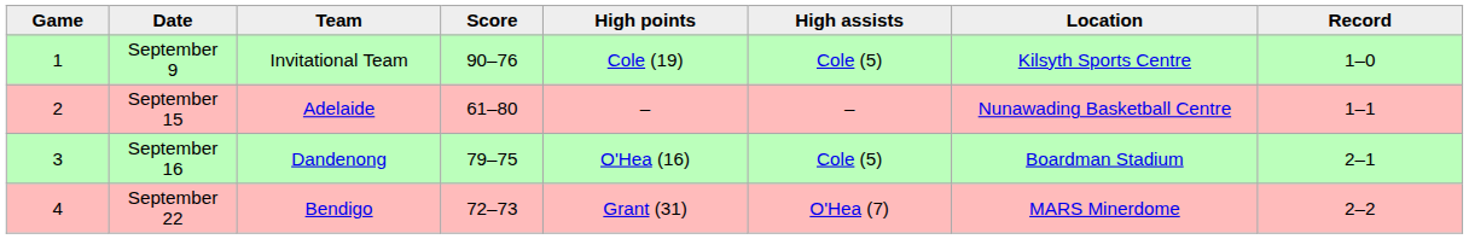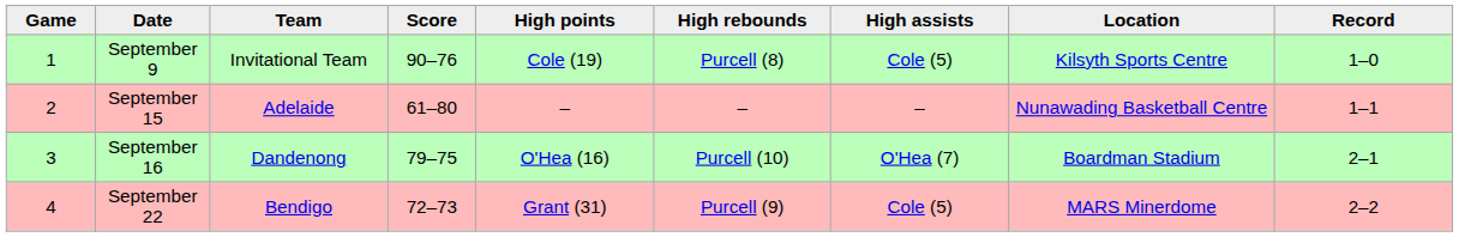+ column: High rebounds | Purcell (8) | – | Purcell (10) | Purcell (9)
September 16 | High assists: Cole (5) -> O'Hea (7)
September 22 | High assists: O'Hea (7) -> Cole (5)
